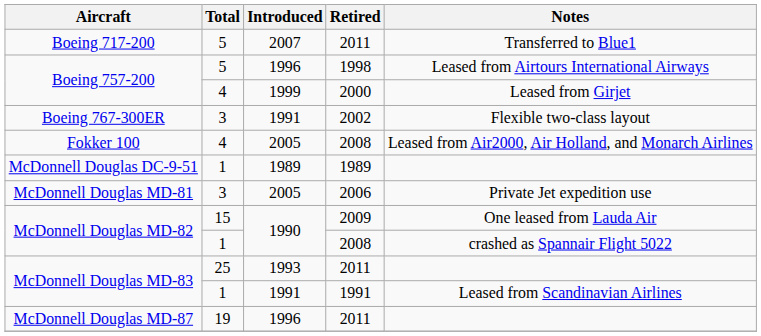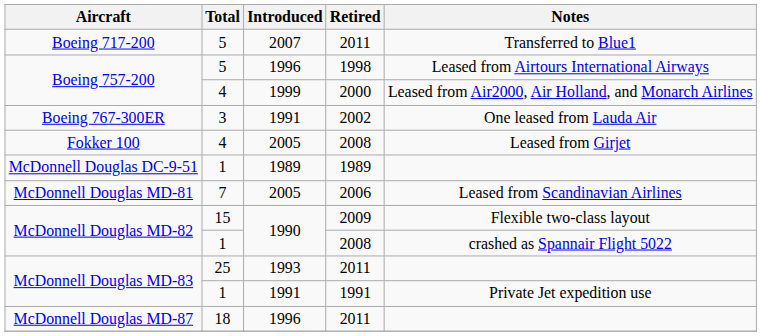Boeing 757-200 / 2000 | Notes: Leased from Girjet -> Leased from Air2000, Air Holland, and Monarch Airlines
Boeing 767-300ER | Notes: Flexible two-class layout -> One leased from Lauda Air
Fokker 100 | Notes: Leased from Air2000, Air Holland, and Monarch Airlines -> Leased from Girjet
McDonnell Douglas MD-81 | Total: 3 -> 7
McDonnell Douglas MD-81 | Notes: Private Jet expedition use -> Leased from Scandinavian Airlines
McDonnell Douglas MD-82 / 2009 | Notes: One leased from Lauda Air -> Flexible two-class layout
McDonnell Douglas MD-83 / 1991 | Notes: Leased from Scandinavian Airlines -> Private Jet expedition use
McDonnell Douglas MD-87 | Total: 19 -> 18
